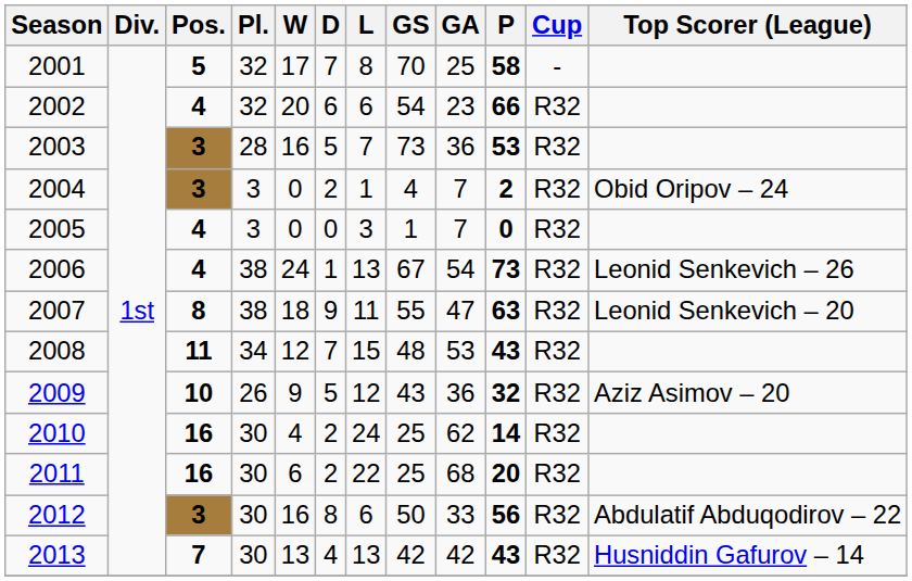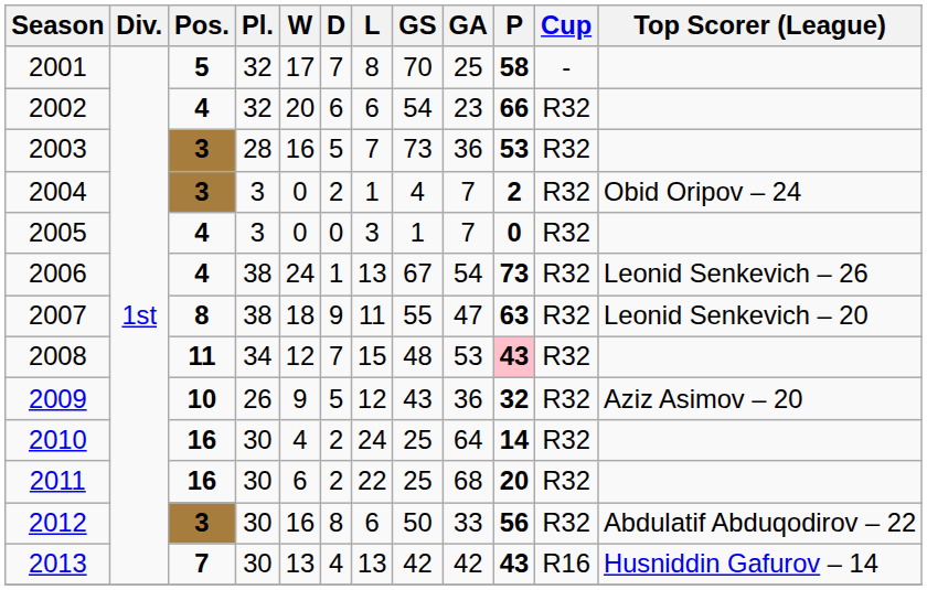2008 | P: no background -> pink background
2010 | GA: 62 -> 64
2013 | Cup: R32 -> R16
